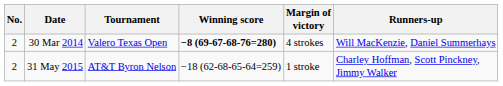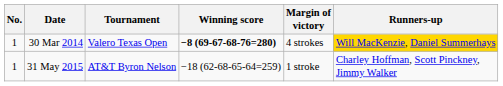30 Mar 2014 | No.: 2 -> 1
30 Mar 2014 | Runners-up: no background -> gold background
31 May 2015 | No.: 2 -> 1
